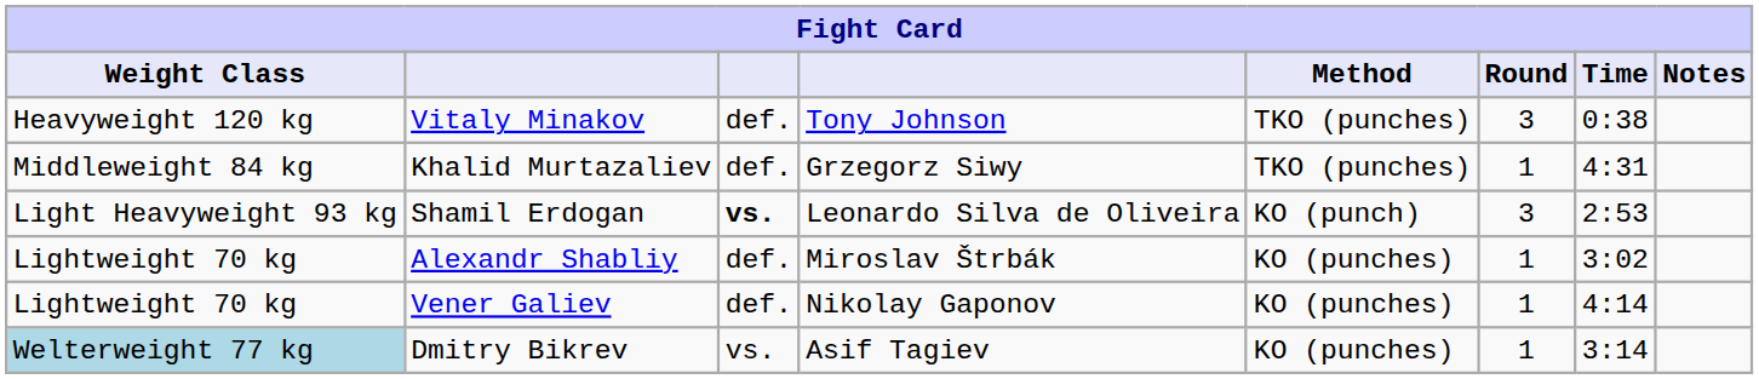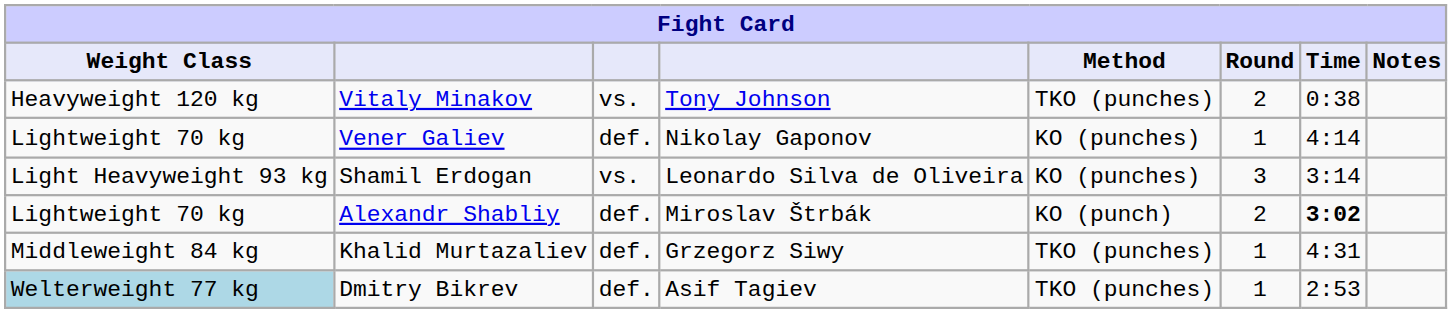Vitaly Minakov | column 3: def. -> vs.
Vitaly Minakov | Round: 3 -> 2
rows swapped: Vener Galiev <-> Khalid Murtazaliev
Shamil Erdogan | column 3: bold -> normal
Shamil Erdogan | Method: KO (punch) -> KO (punches)
Shamil Erdogan | Time: 2:53 -> 3:14
Alexandr Shabliy | Method: KO (punches) -> KO (punch)
Alexandr Shabliy | Round: 1 -> 2
Alexandr Shabliy | Time: normal -> bold
Dmitry Bikrev | column 3: vs. -> def.
Dmitry Bikrev | Method: KO (punches) -> TKO (punches)
Dmitry Bikrev | Time: 3:14 -> 2:53
